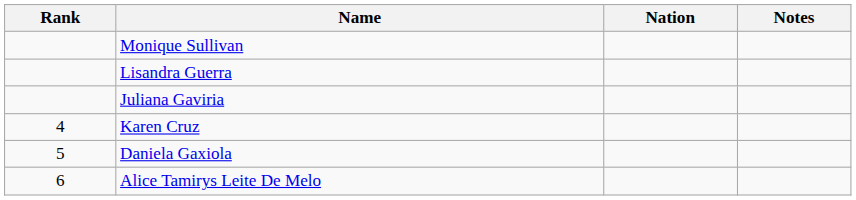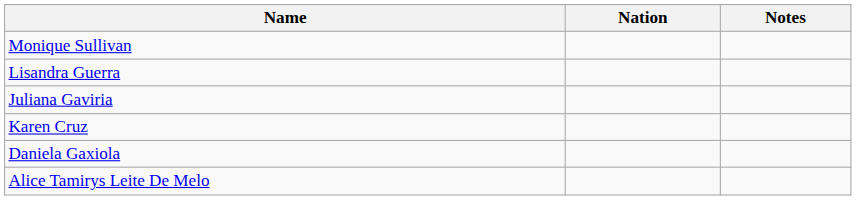- column: Rank | 4 | 5 | 6
